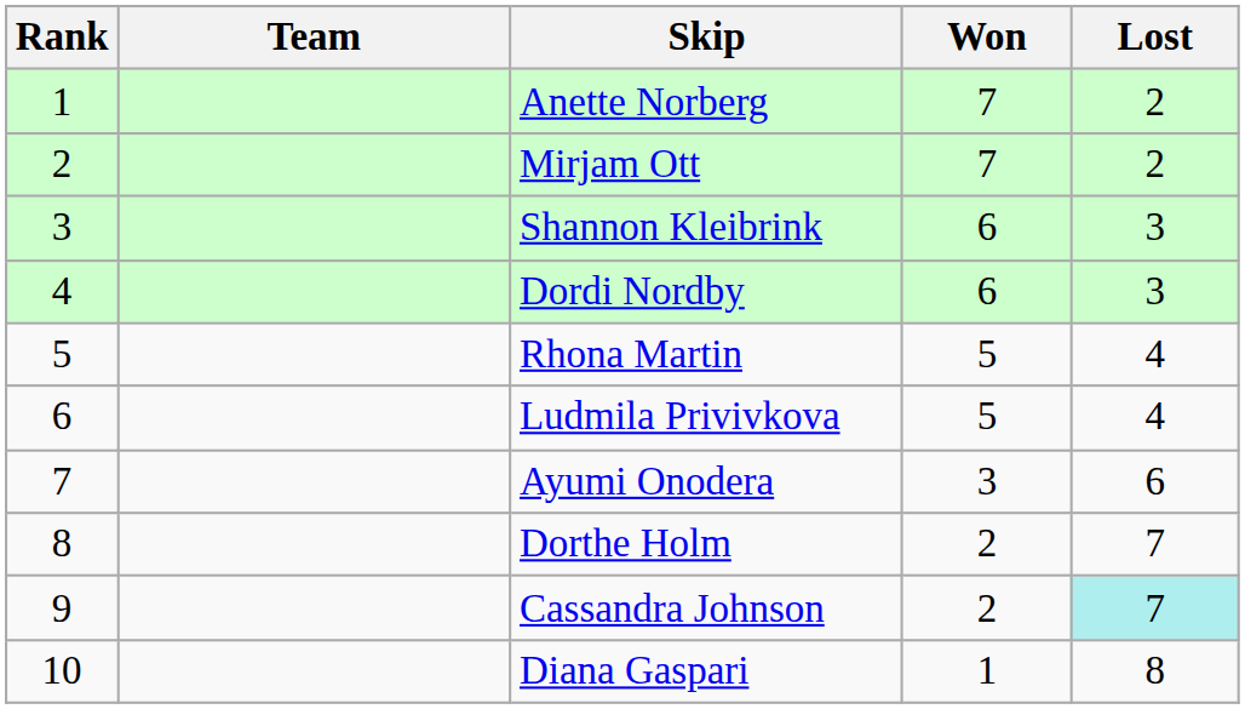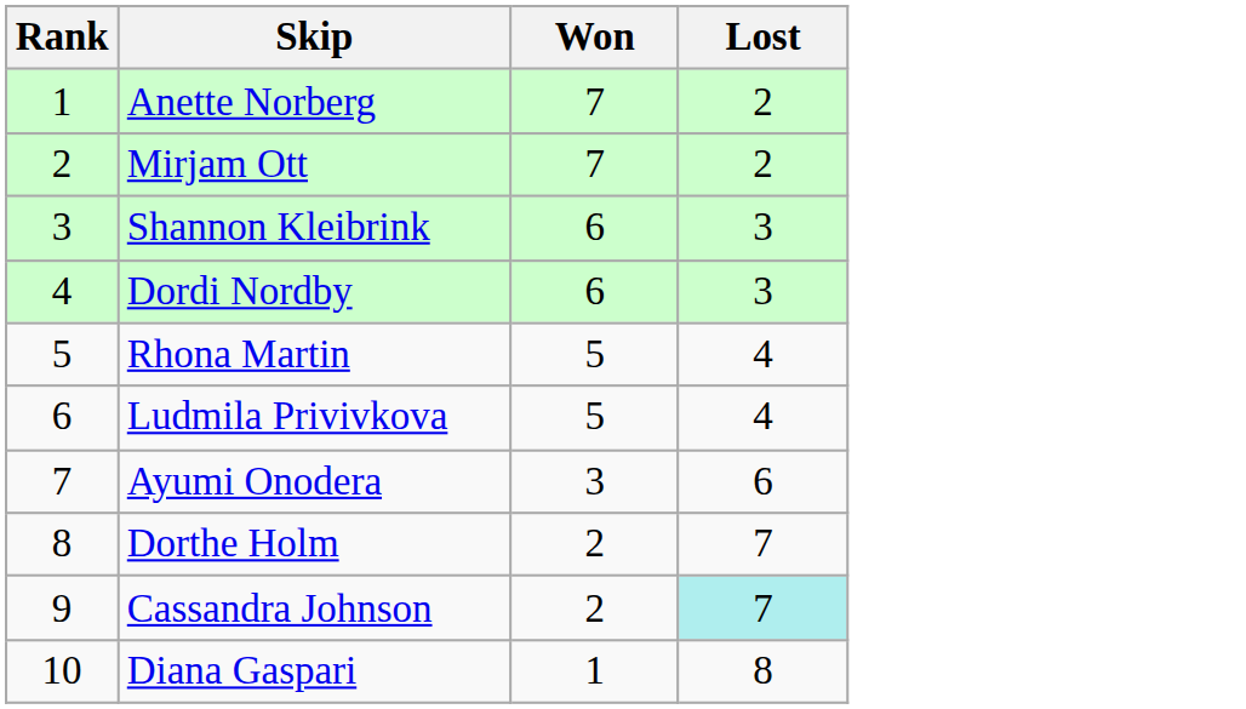- column: Team
